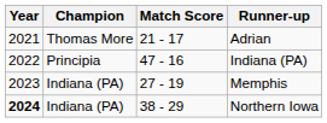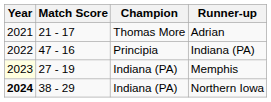columns swapped: Champion <-> Match Score
Memphis | Year: no background -> lightyellow background
